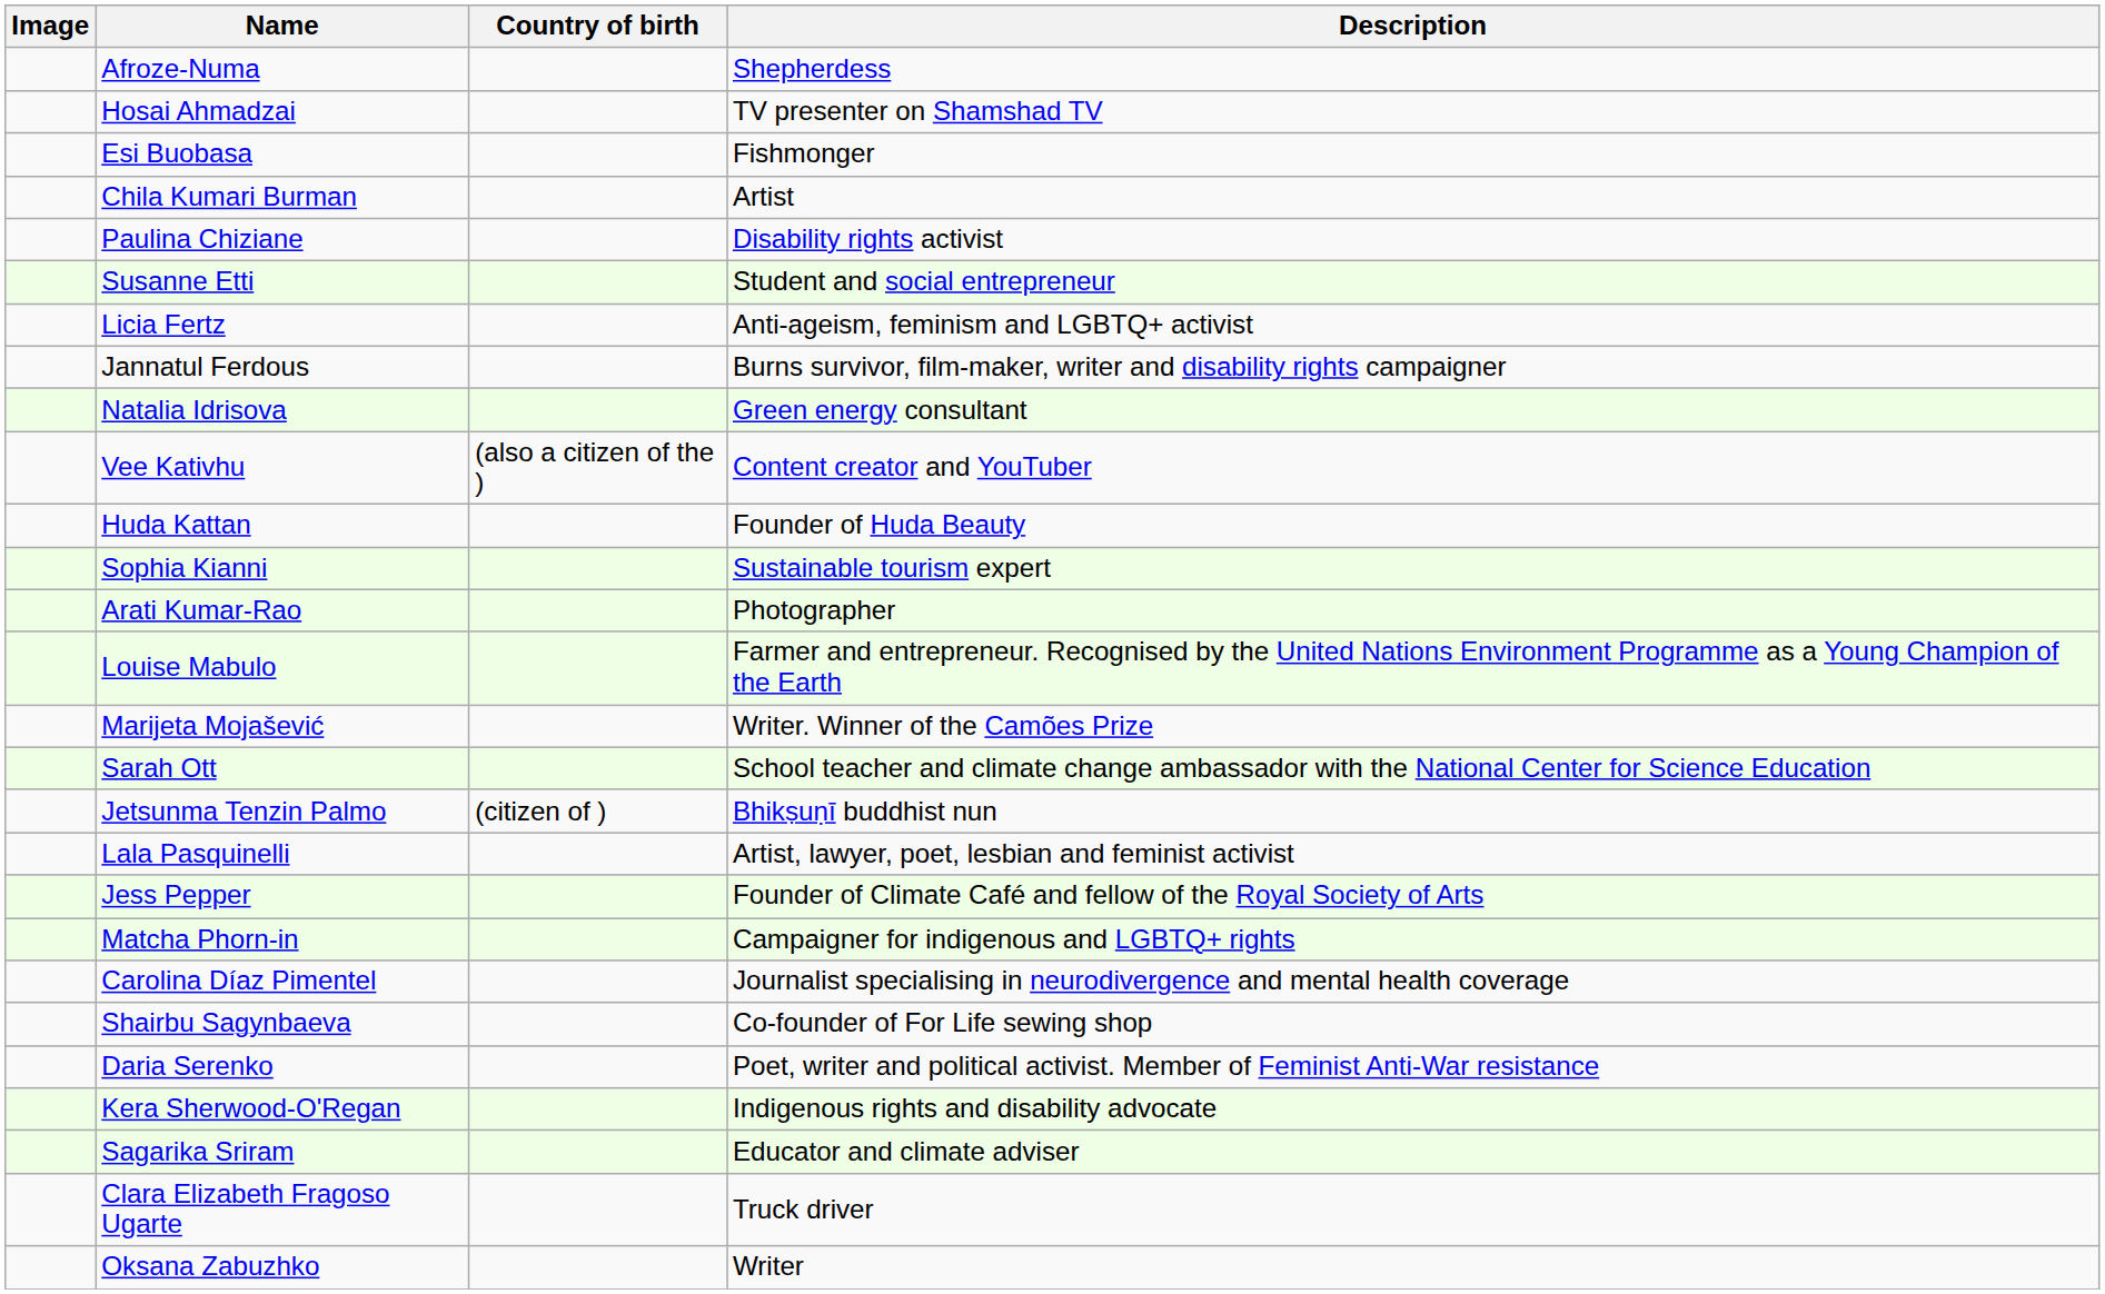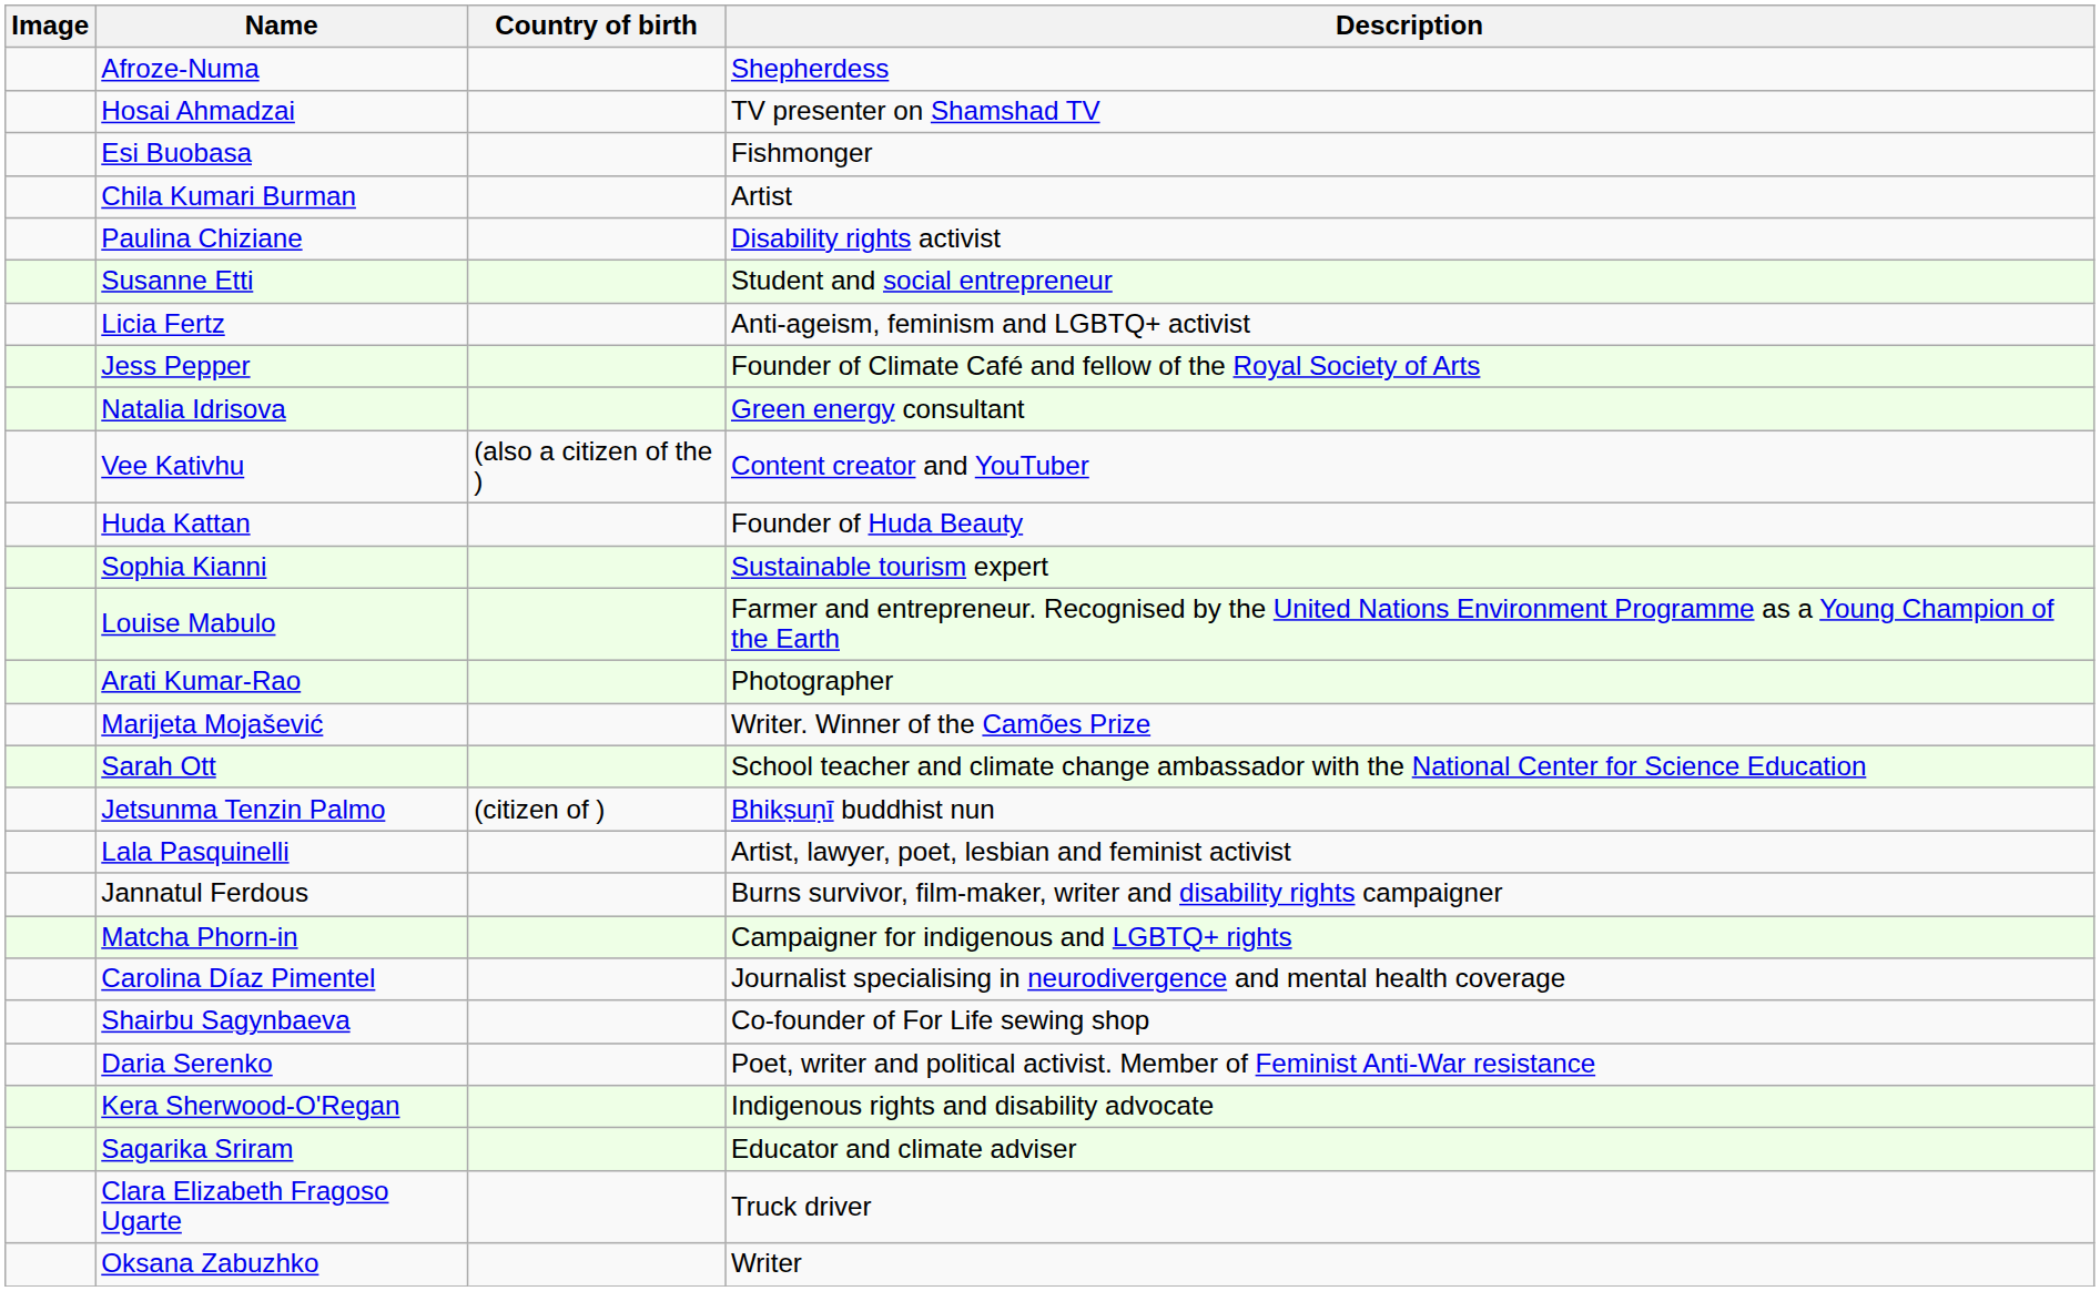rows swapped: Jannatul Ferdous <-> Jess Pepper
rows swapped: Arati Kumar-Rao <-> Louise Mabulo
